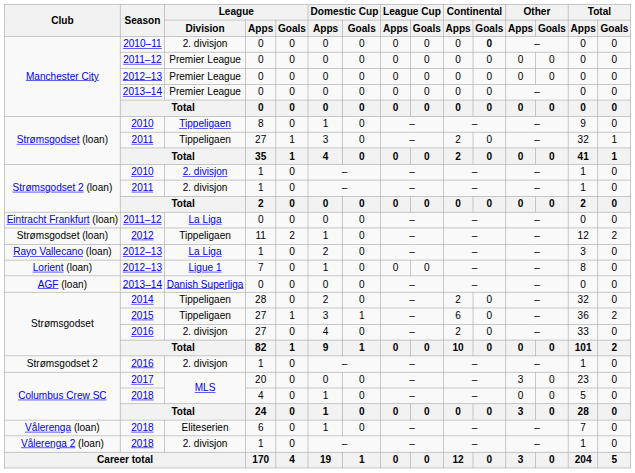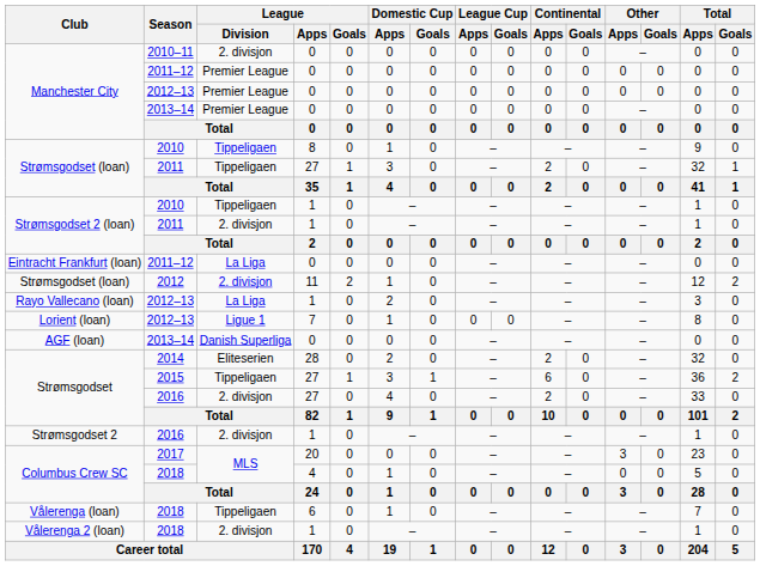Manchester City / 2010–11 | Continental / Goals: bold -> normal
Strømsgodset 2 (loan) / 2010 | League / Division: 2. divisjon -> Tippeligaen
Strømsgodset (loan) / 2012 | League / Division: Tippeligaen -> 2. divisjon
Strømsgodset / 2014 | League / Division: Tippeligaen -> Eliteserien
Vålerenga (loan) | League / Division: Eliteserien -> Tippeligaen
